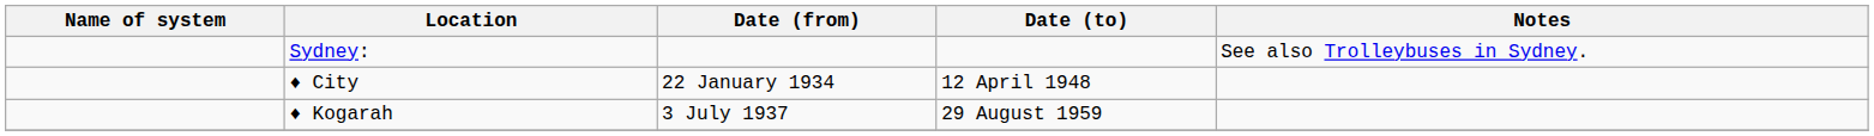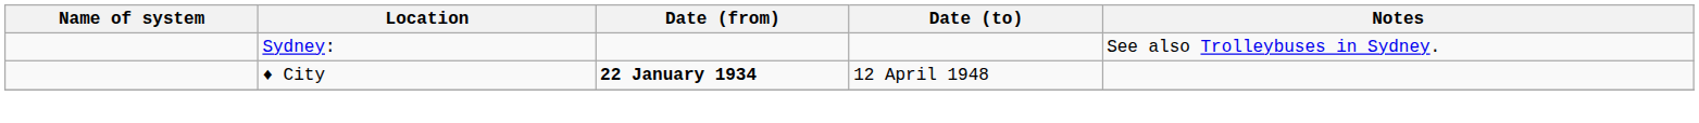♦ City | Date (from): normal -> bold
- row: ♦ Kogarah | 3 July 1937 | 29 August 1959
